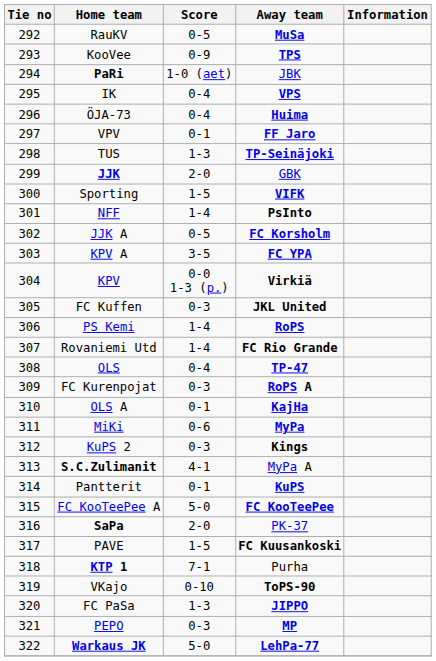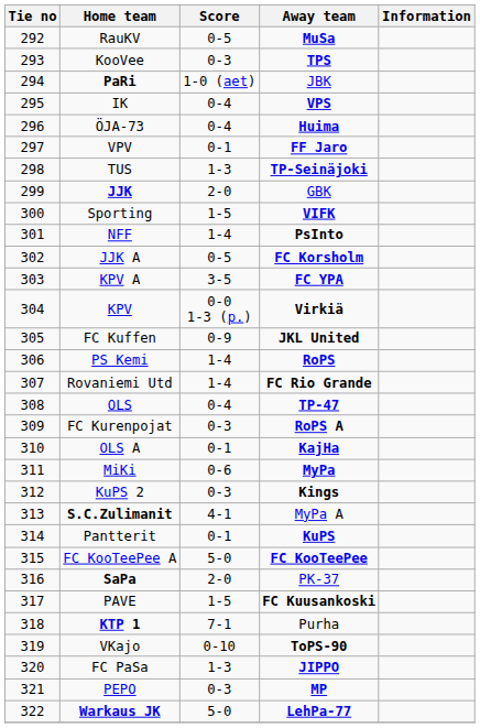KooVee | Score: 0-9 -> 0-3
FC Kuffen | Score: 0-3 -> 0-9
